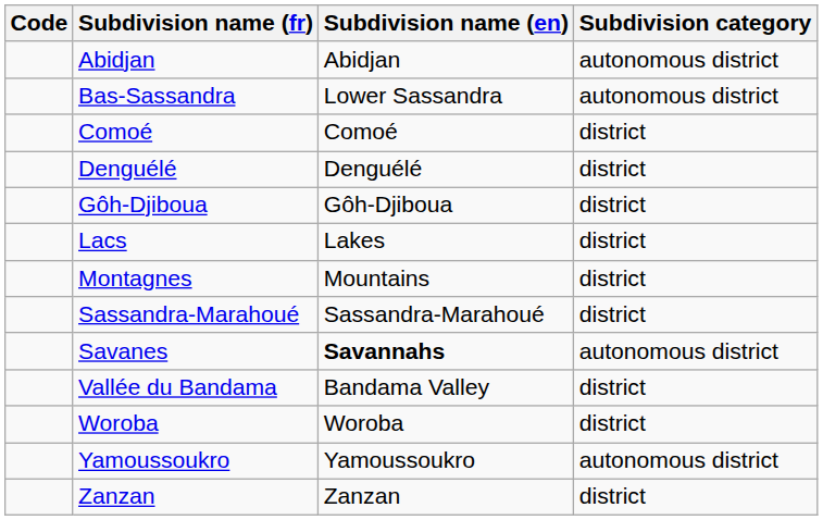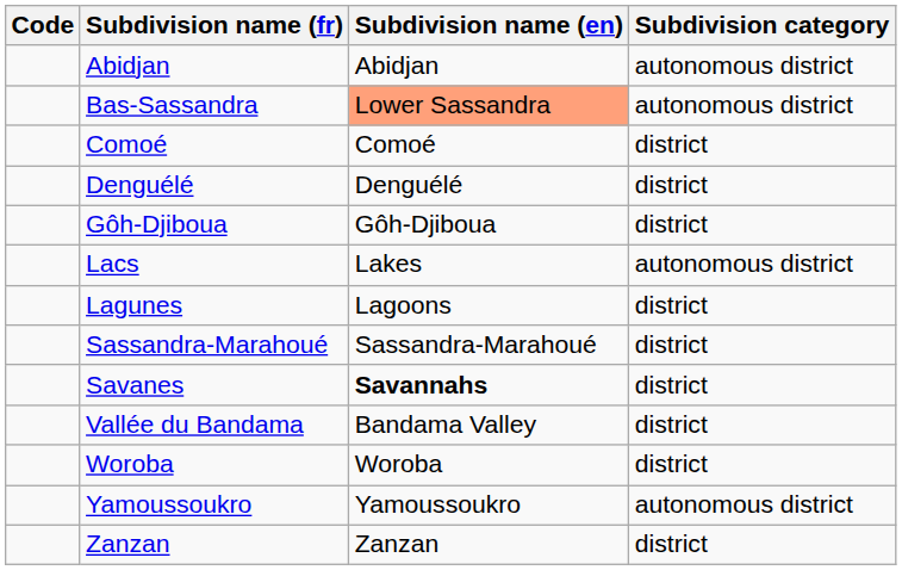Bas-Sassandra | Subdivision name (en): no background -> lightsalmon background
Lacs | Subdivision category: district -> autonomous district
+ row: Lagunes | Lagoons | district
- row: Montagnes | Mountains | district
Savanes | Subdivision category: autonomous district -> district
